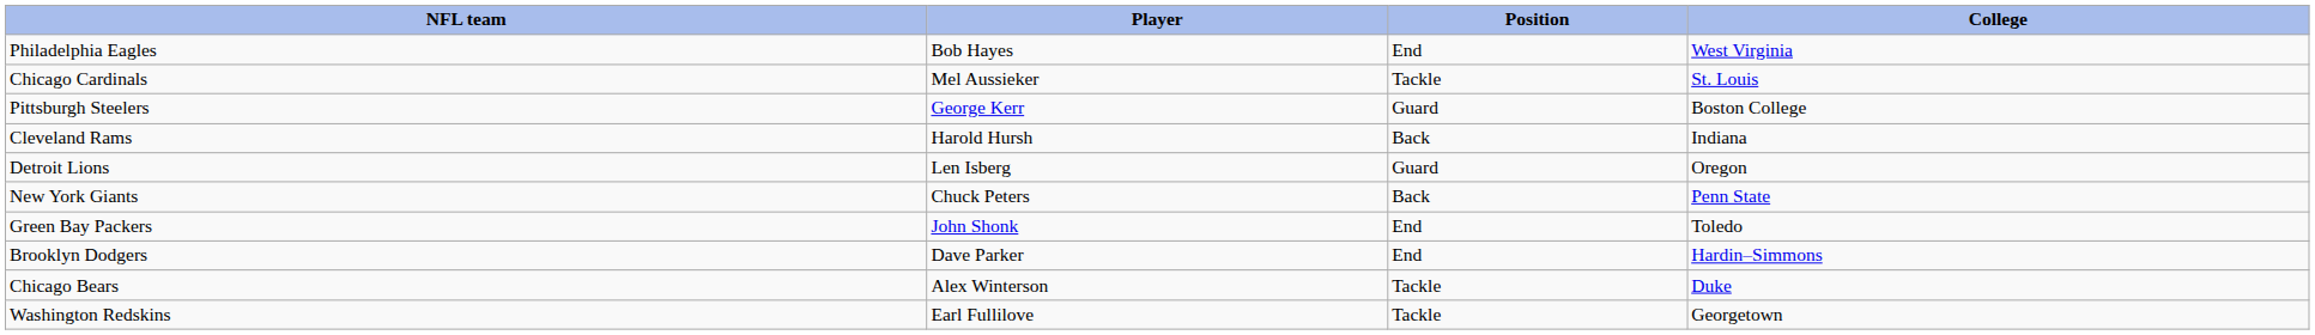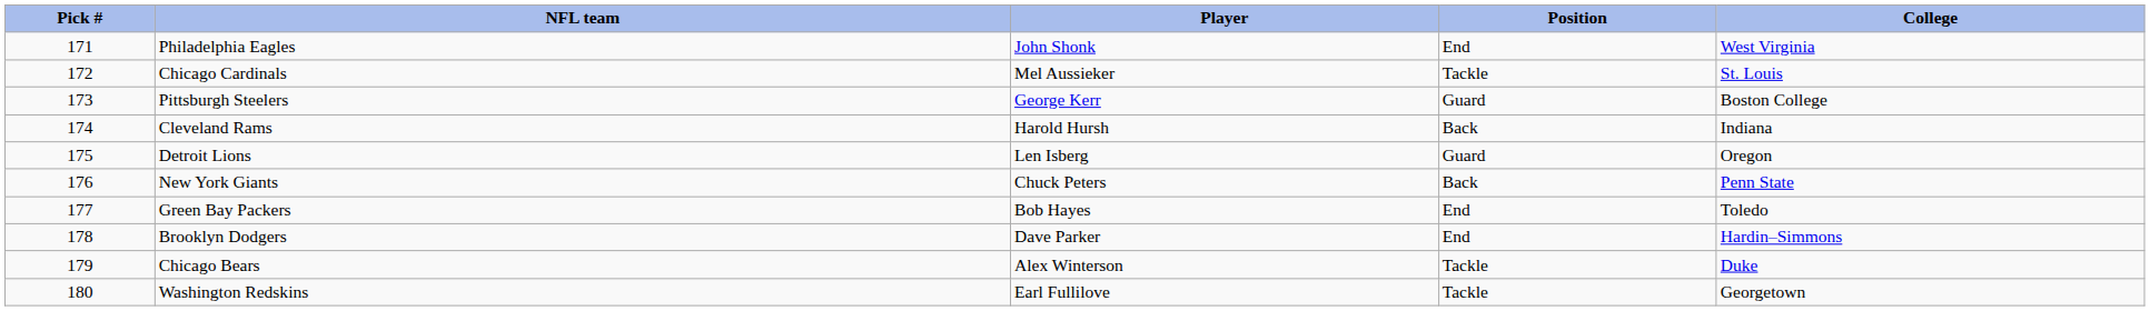+ column: Pick # | 171 | 172 | 173 | 174 | 175 | 176 | 177 | 178 | 179 | 180
Philadelphia Eagles | Player: Bob Hayes -> John Shonk
Green Bay Packers | Player: John Shonk -> Bob Hayes
